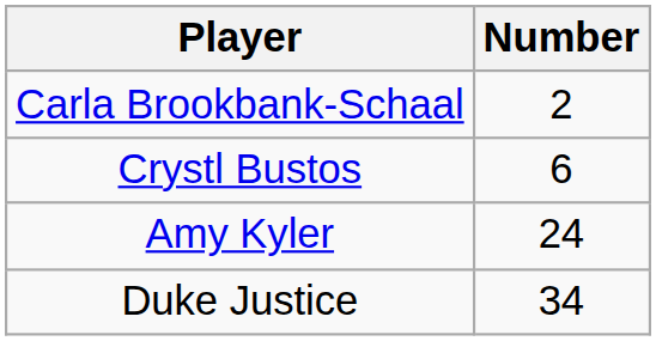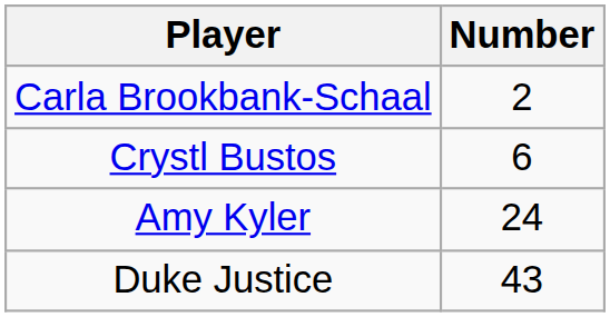Duke Justice | Number: 34 -> 43
